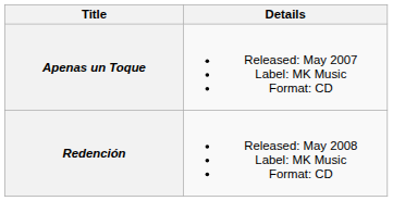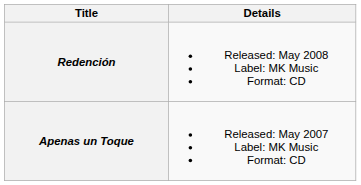rows swapped: Apenas un Toque <-> Redención
